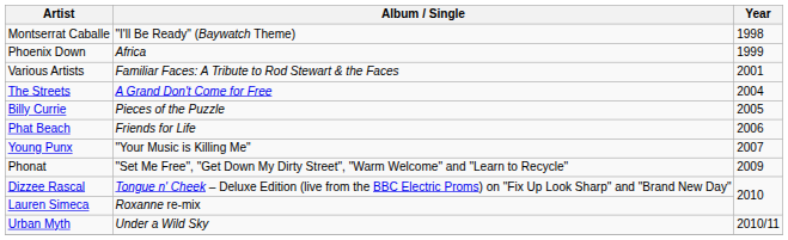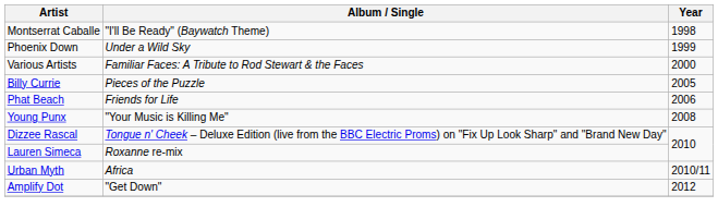Phoenix Down | Album / Single: Africa -> Under a Wild Sky
Various Artists | Year: 2001 -> 2000
- row: The Streets | A Grand Don't Come for Free | 2004
Young Punx | Year: 2007 -> 2008
- row: Phonat | "Set Me Free", "Get Down My Dirty Street", "Warm Welcome" and "Learn to Recycle" | 2009
Urban Myth | Album / Single: Under a Wild Sky -> Africa
+ row: Amplify Dot | "Get Down" | 2012
